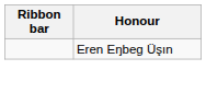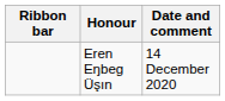+ column: Date and comment | 14 December 2020
